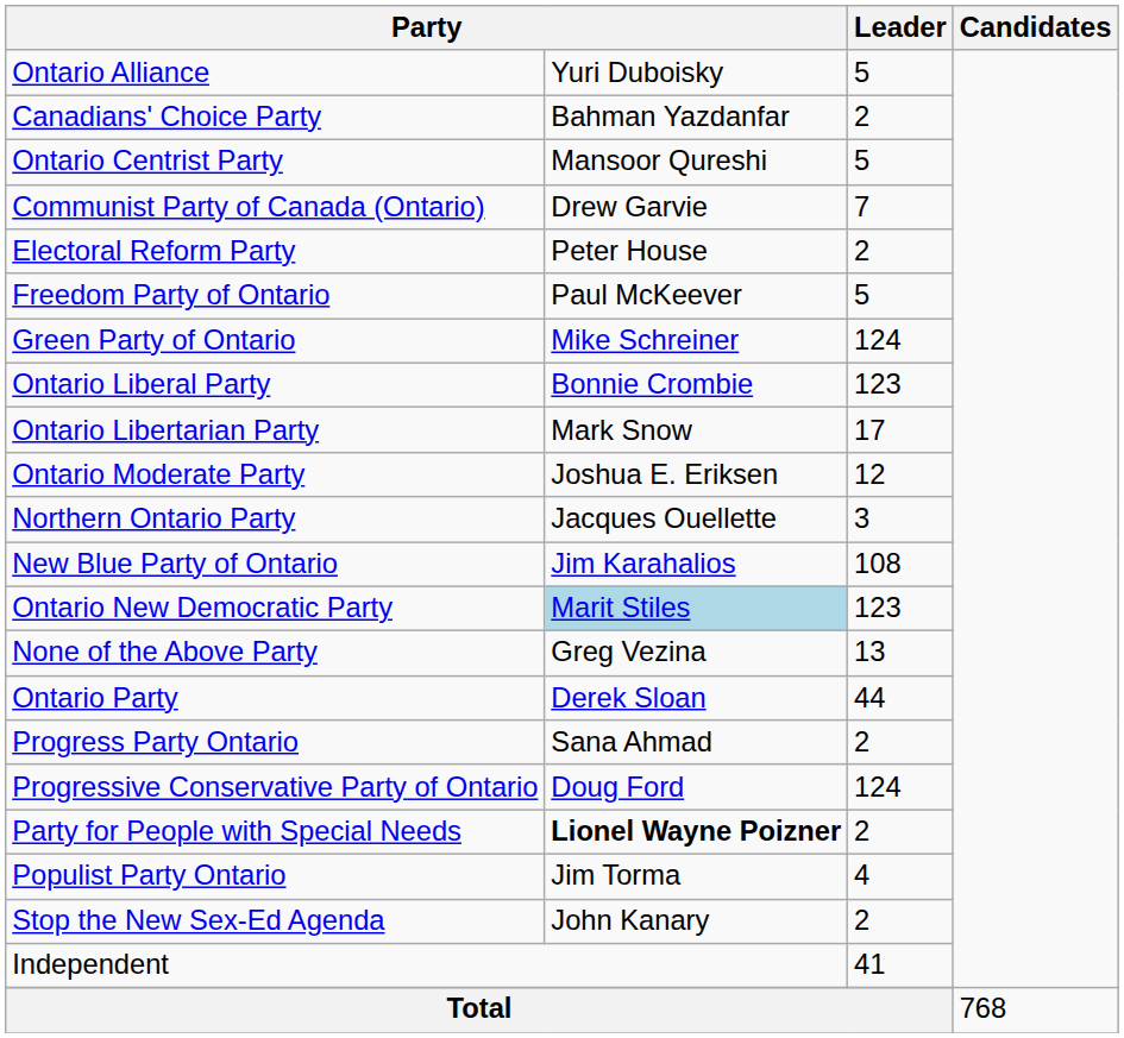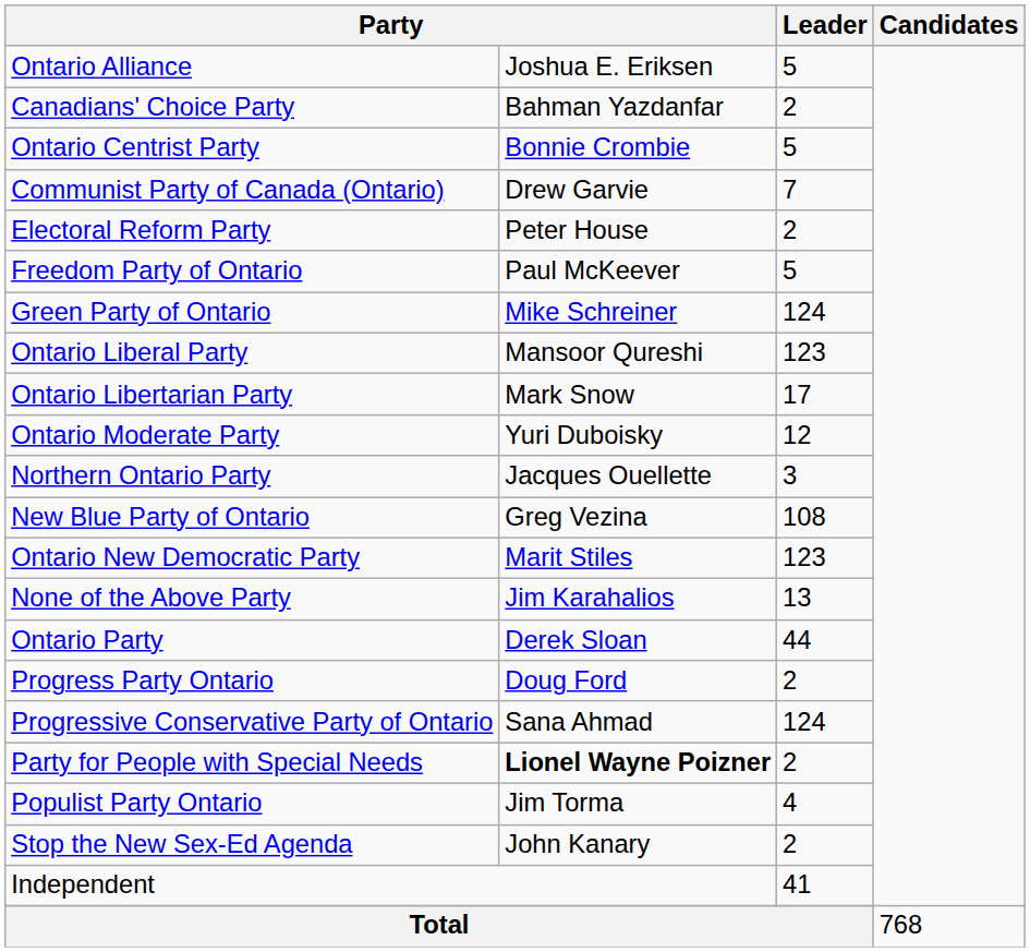Ontario Alliance | column 2: Yuri Duboisky -> Joshua E. Eriksen
Ontario Centrist Party | column 2: Mansoor Qureshi -> Bonnie Crombie
Ontario Liberal Party | column 2: Bonnie Crombie -> Mansoor Qureshi
Ontario Moderate Party | column 2: Joshua E. Eriksen -> Yuri Duboisky
New Blue Party of Ontario | column 2: Jim Karahalios -> Greg Vezina
Ontario New Democratic Party | column 2: lightblue background -> no background
None of the Above Party | column 2: Greg Vezina -> Jim Karahalios
Progress Party Ontario | column 2: Sana Ahmad -> Doug Ford
Progressive Conservative Party of Ontario | column 2: Doug Ford -> Sana Ahmad
